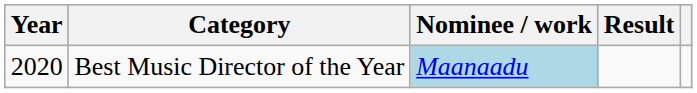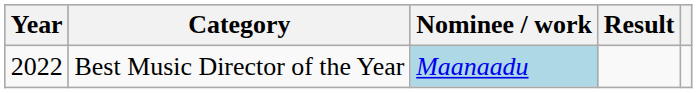Best Music Director of the Year | Year: 2020 -> 2022
